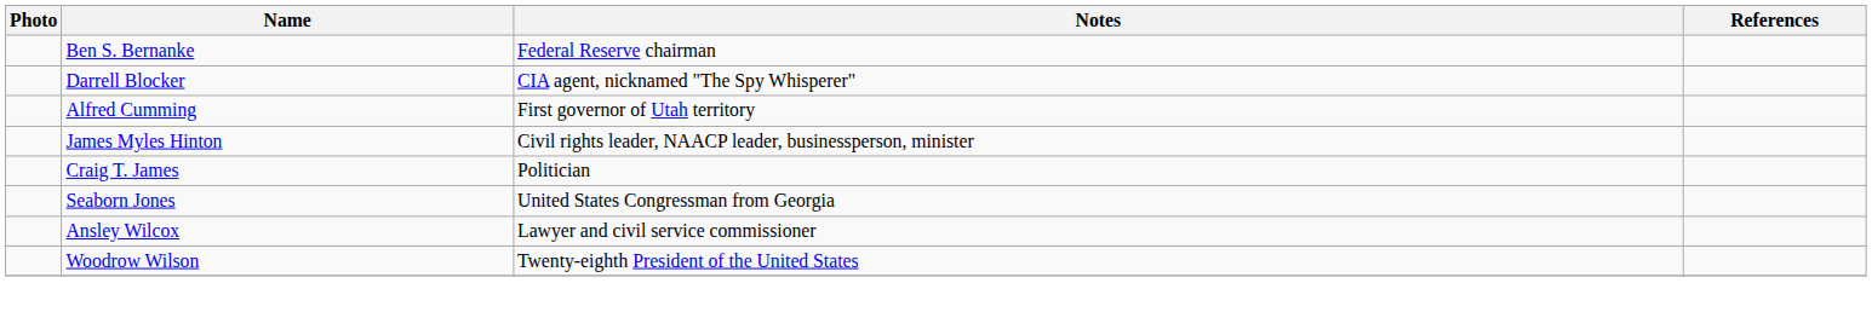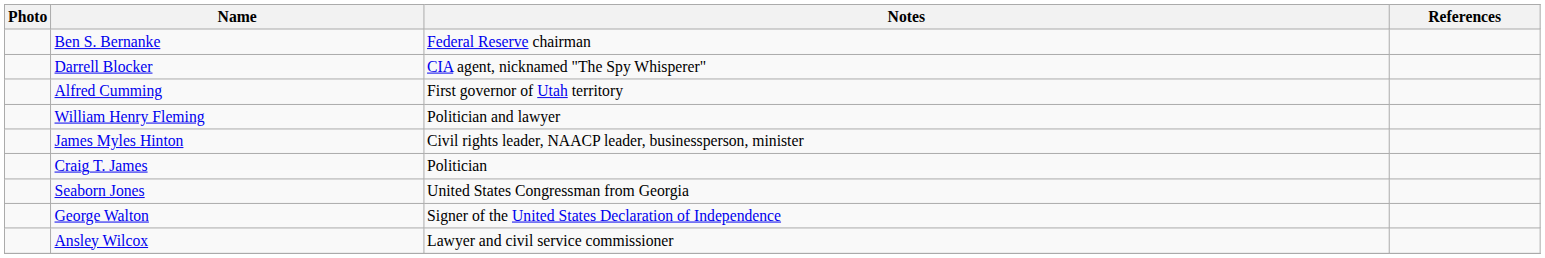+ row: William Henry Fleming | Politician and lawyer
+ row: George Walton | Signer of the United States Declaration of Independence
- row: Woodrow Wilson | Twenty-eighth President of the United States
